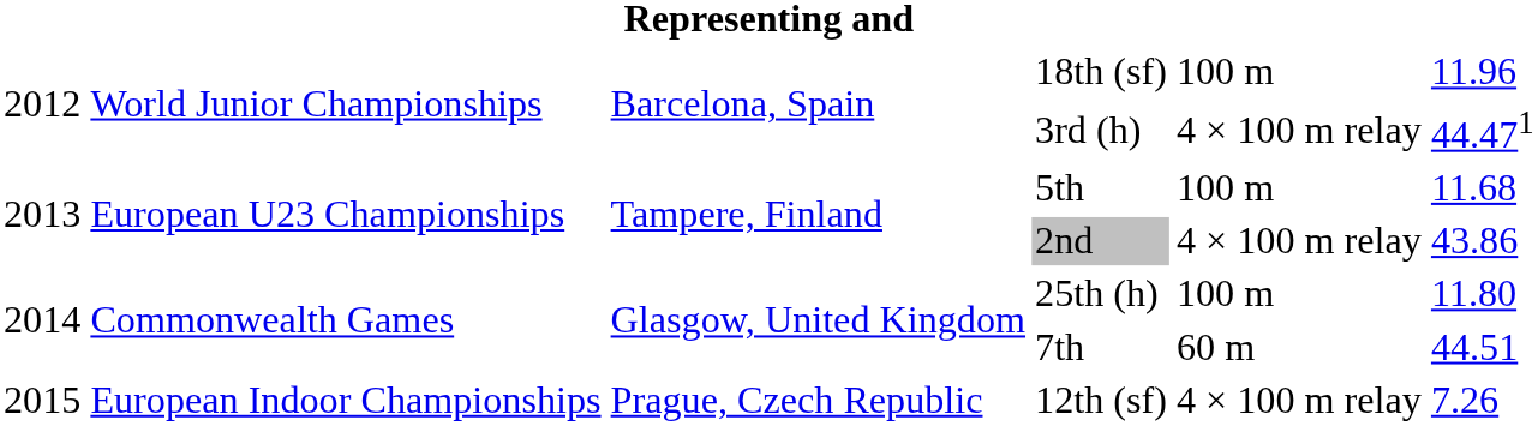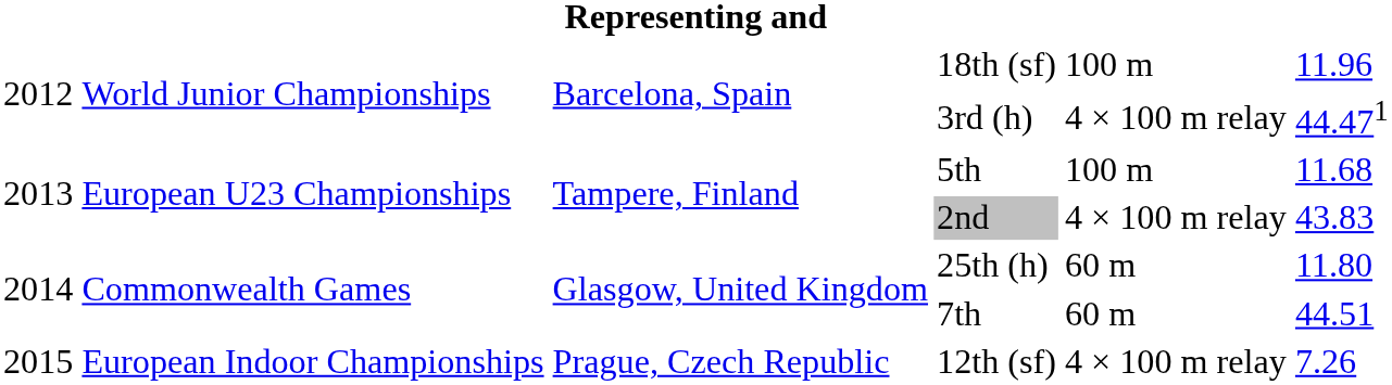2nd | column 6: 43.86 -> 43.83
25th (h) | column 5: 100 m -> 60 m
